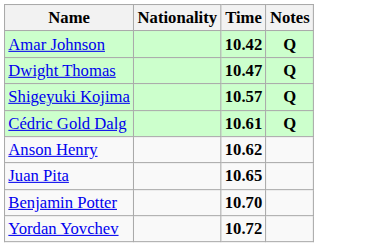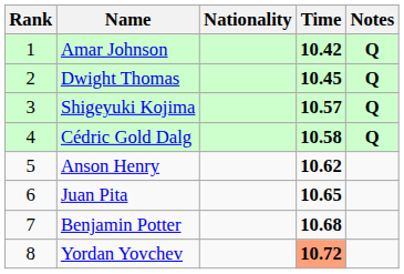+ column: Rank | 1 | 2 | 3 | 4 | 5 | 6 | 7 | 8
Dwight Thomas | Time: 10.47 -> 10.45
Cédric Gold Dalg | Time: 10.61 -> 10.58
Benjamin Potter | Time: 10.70 -> 10.68
Yordan Yovchev | Time: no background -> lightsalmon background
